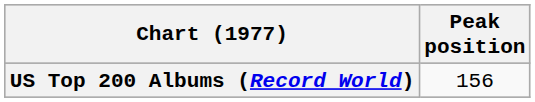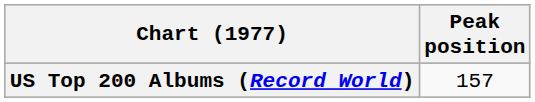US Top 200 Albums (Record World) | Peak position: 156 -> 157
